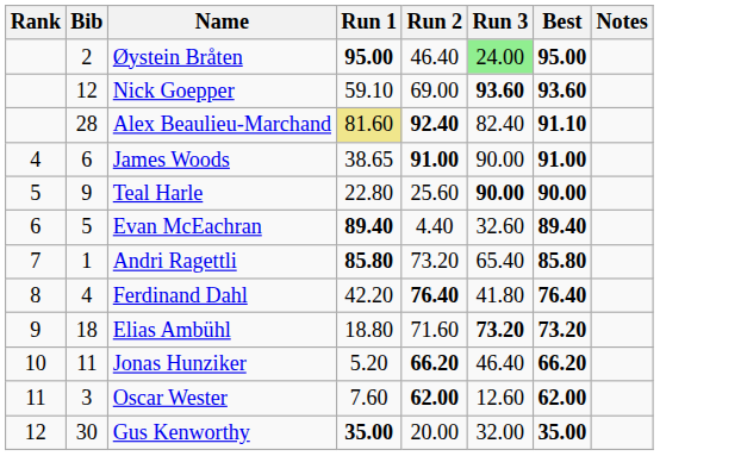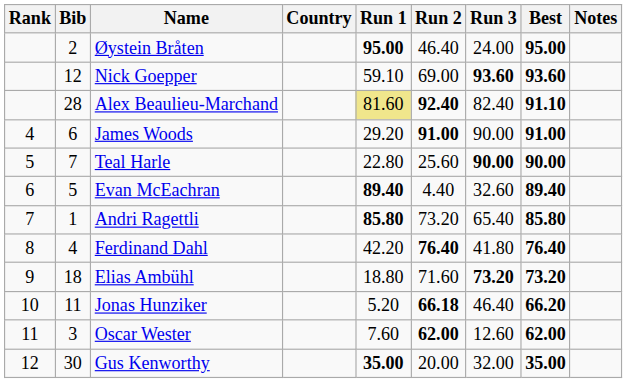+ column: Country
Øystein Bråten | Run 3: lightgreen background -> no background
James Woods | Run 1: 38.65 -> 29.20
Teal Harle | Bib: 9 -> 7
Jonas Hunziker | Run 2: 66.20 -> 66.18
